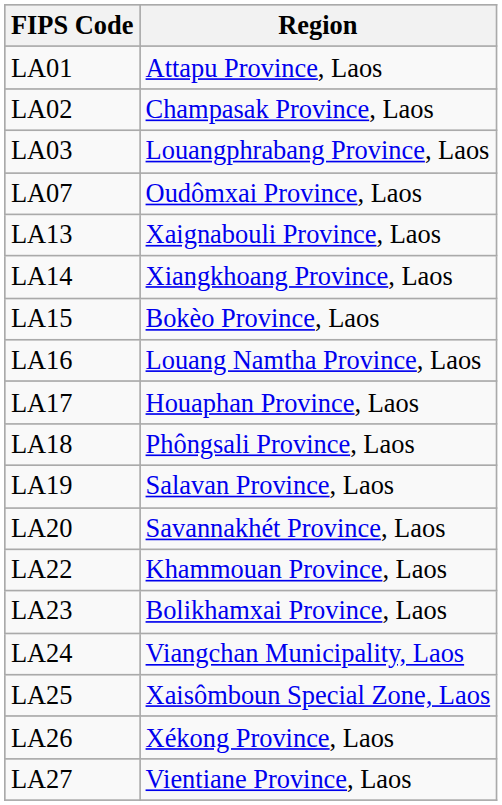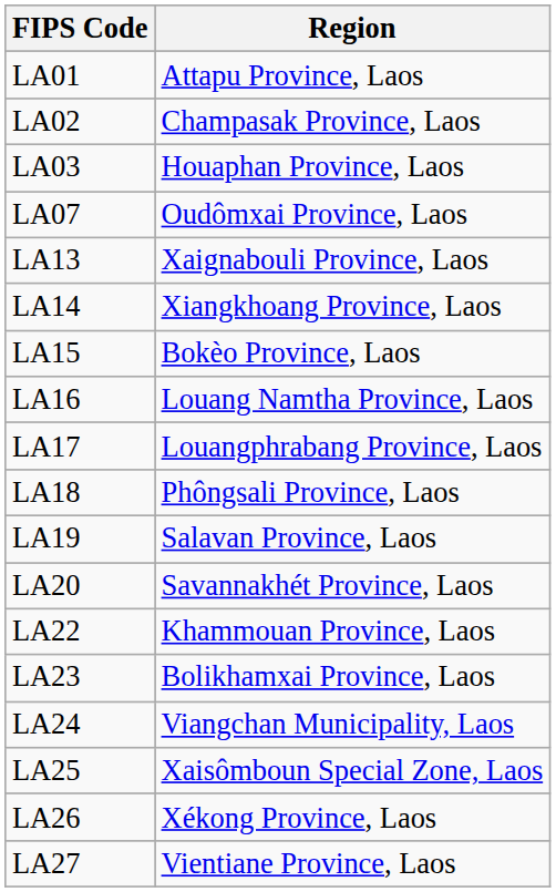LA03 | Region: Louangphrabang Province, Laos -> Houaphan Province, Laos
LA17 | Region: Houaphan Province, Laos -> Louangphrabang Province, Laos
